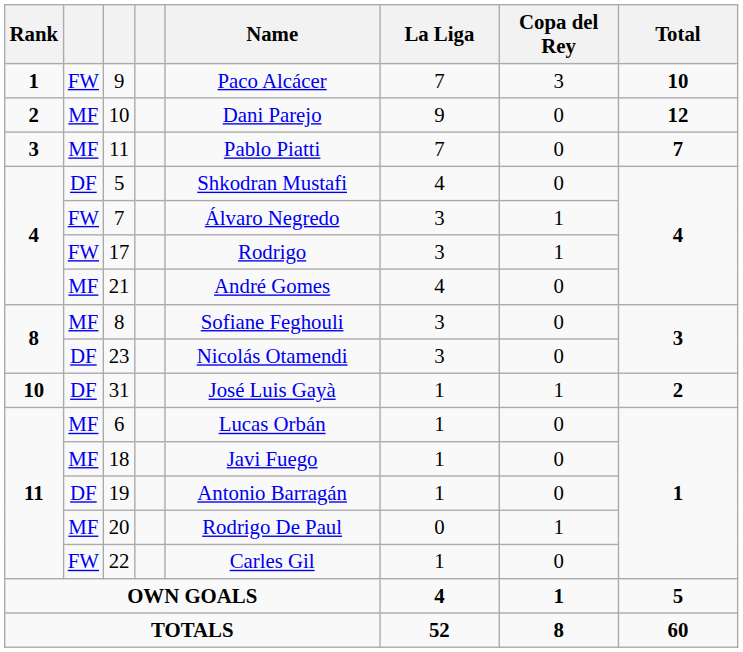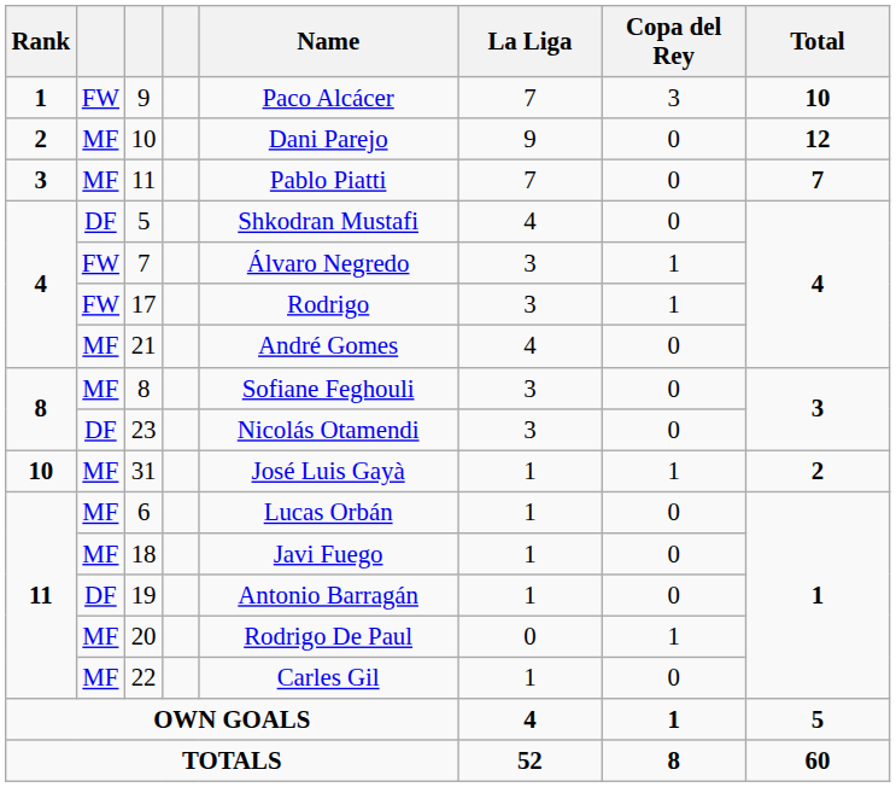31 | column 2: DF -> MF
22 | column 2: FW -> MF
